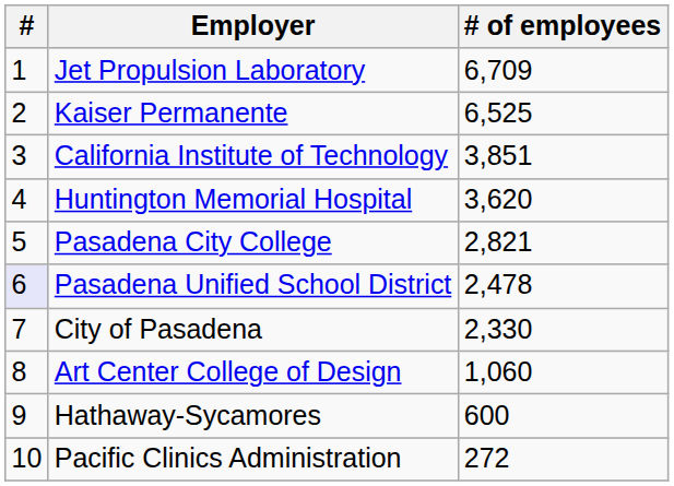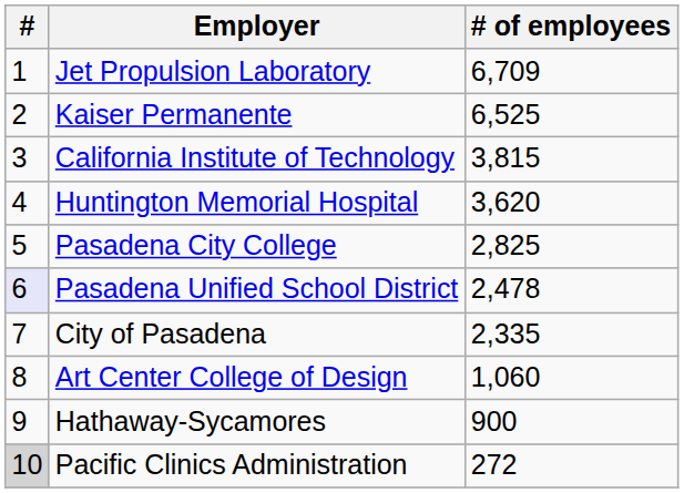California Institute of Technology | # of employees: 3,851 -> 3,815
Pasadena City College | # of employees: 2,821 -> 2,825
City of Pasadena | # of employees: 2,330 -> 2,335
Hathaway-Sycamores | # of employees: 600 -> 900
Pacific Clinics Administration | #: no background -> lightgrey background
